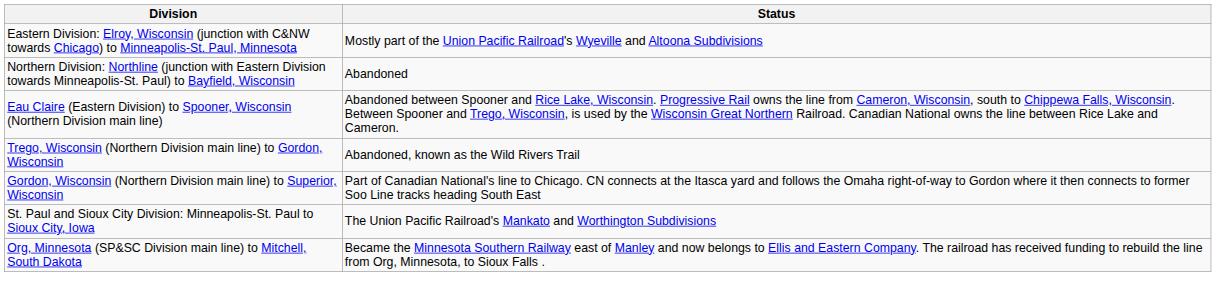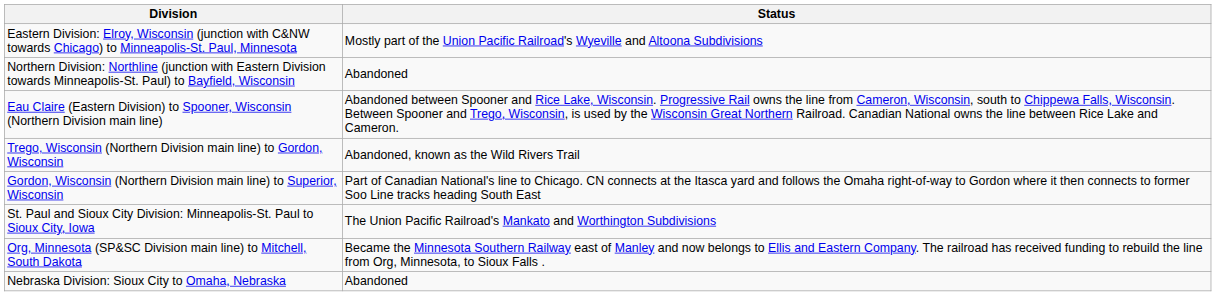+ row: Nebraska Division: Sioux City to Omaha, Nebraska | Abandoned
